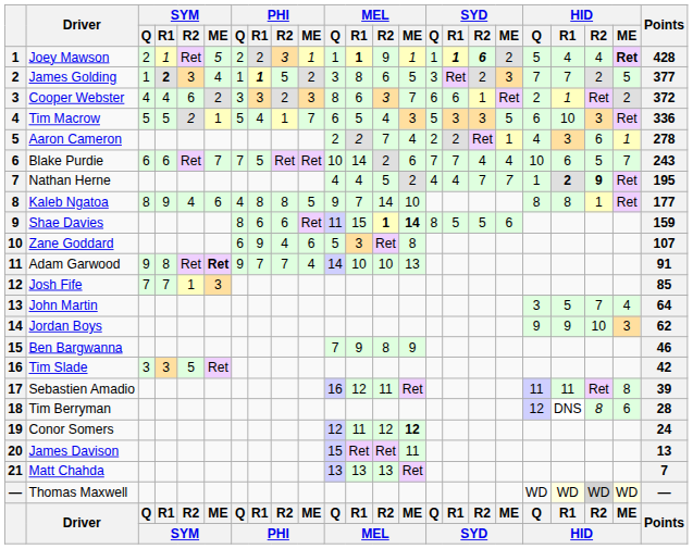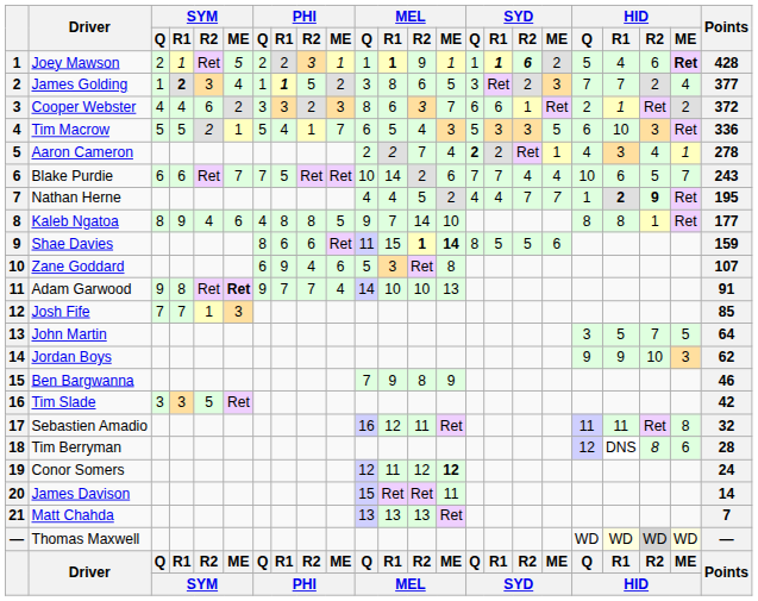Joey Mawson | HID / R2: 4 -> 6
James Golding | HID / ME: 5 -> 4
Aaron Cameron | SYD / Q: normal -> bold
Aaron Cameron | HID / R2: 6 -> 4
John Martin | HID / ME: 4 -> 5
Sebastien Amadio | Points: 39 -> 32
James Davison | Points: 13 -> 14
